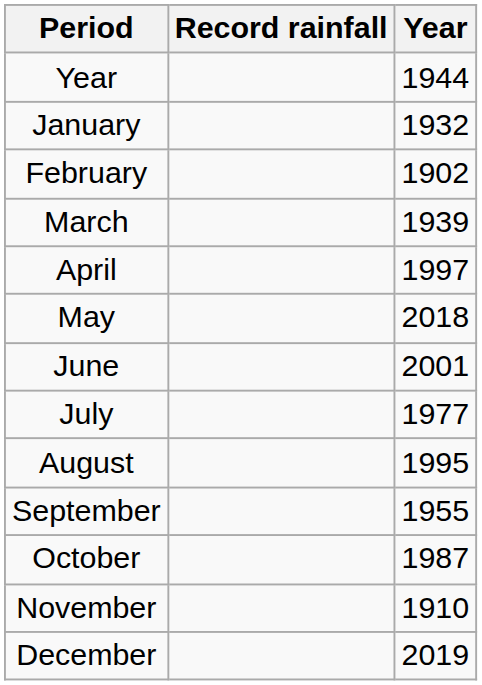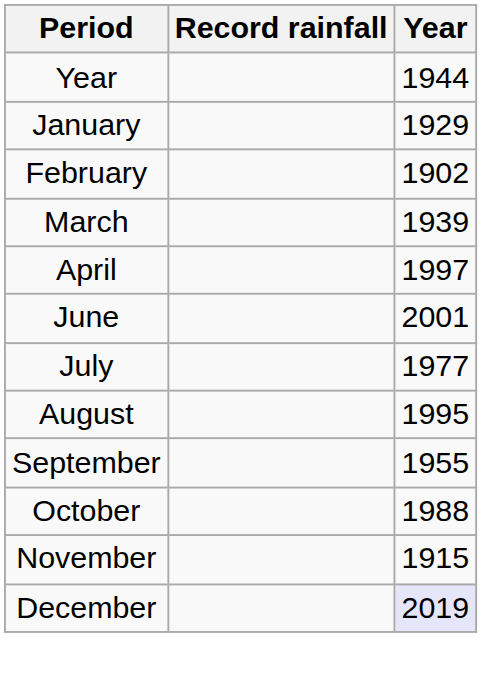January | Year: 1932 -> 1929
- row: May | 2018
October | Year: 1987 -> 1988
November | Year: 1910 -> 1915
December | Year: no background -> lavender background
